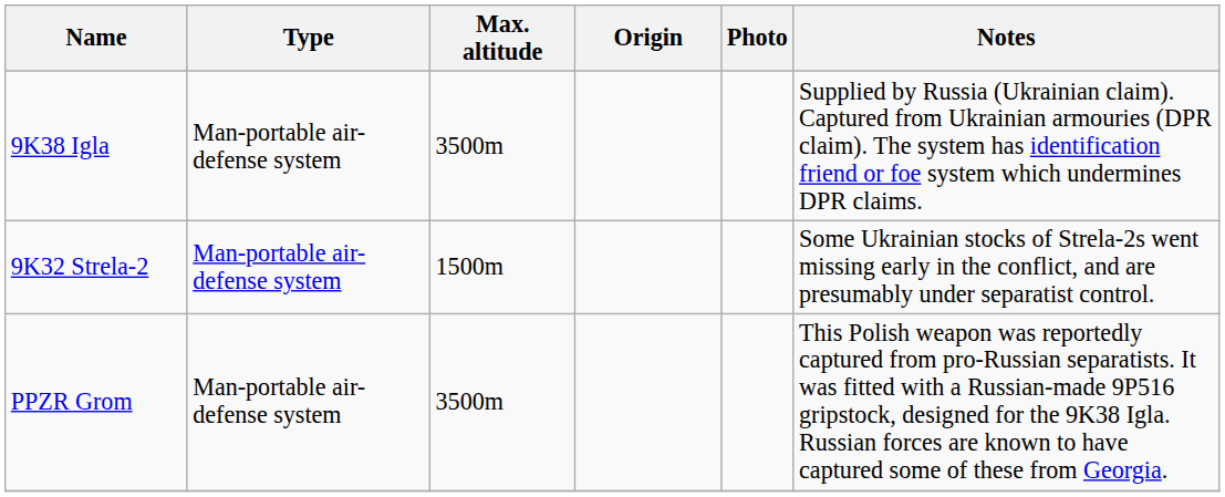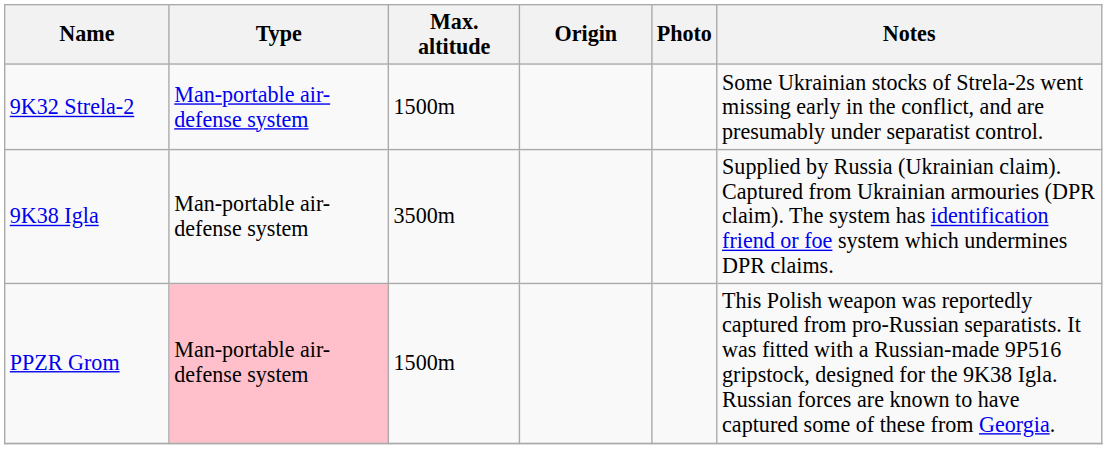rows swapped: 9K32 Strela-2 <-> 9K38 Igla
PPZR Grom | Type: no background -> pink background
PPZR Grom | Max. altitude: 3500m -> 1500m
